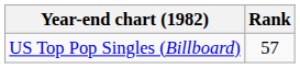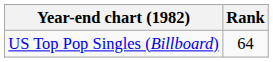US Top Pop Singles (Billboard) | Rank: 57 -> 64
